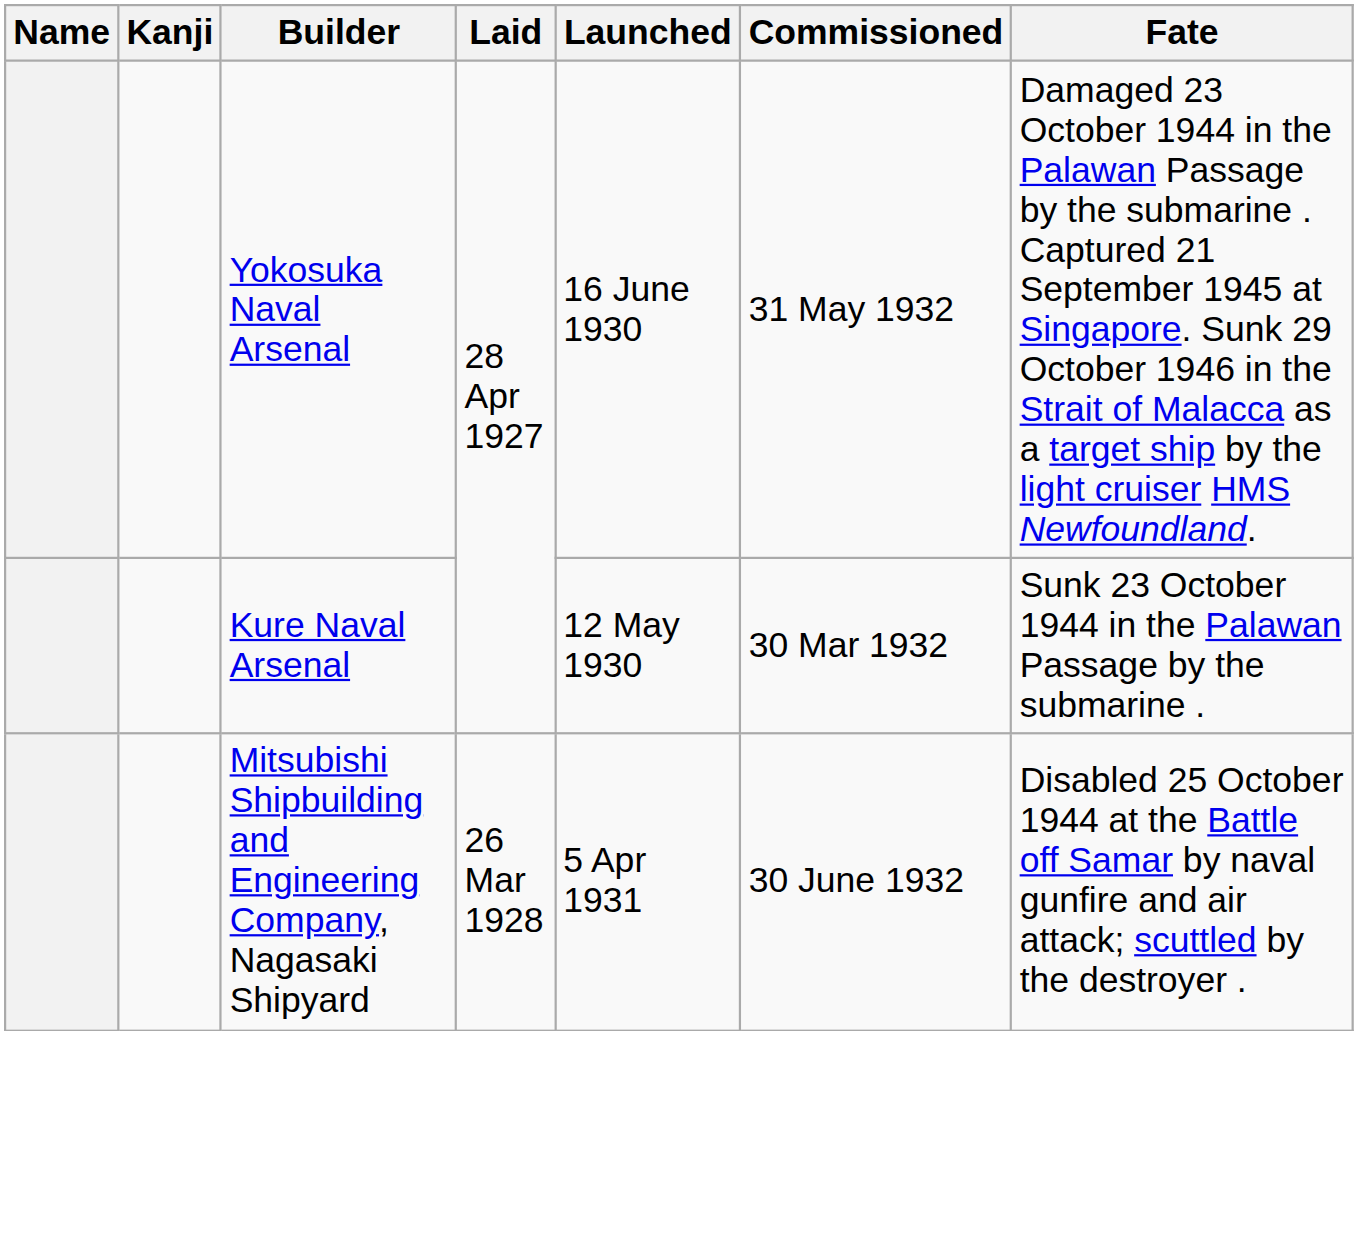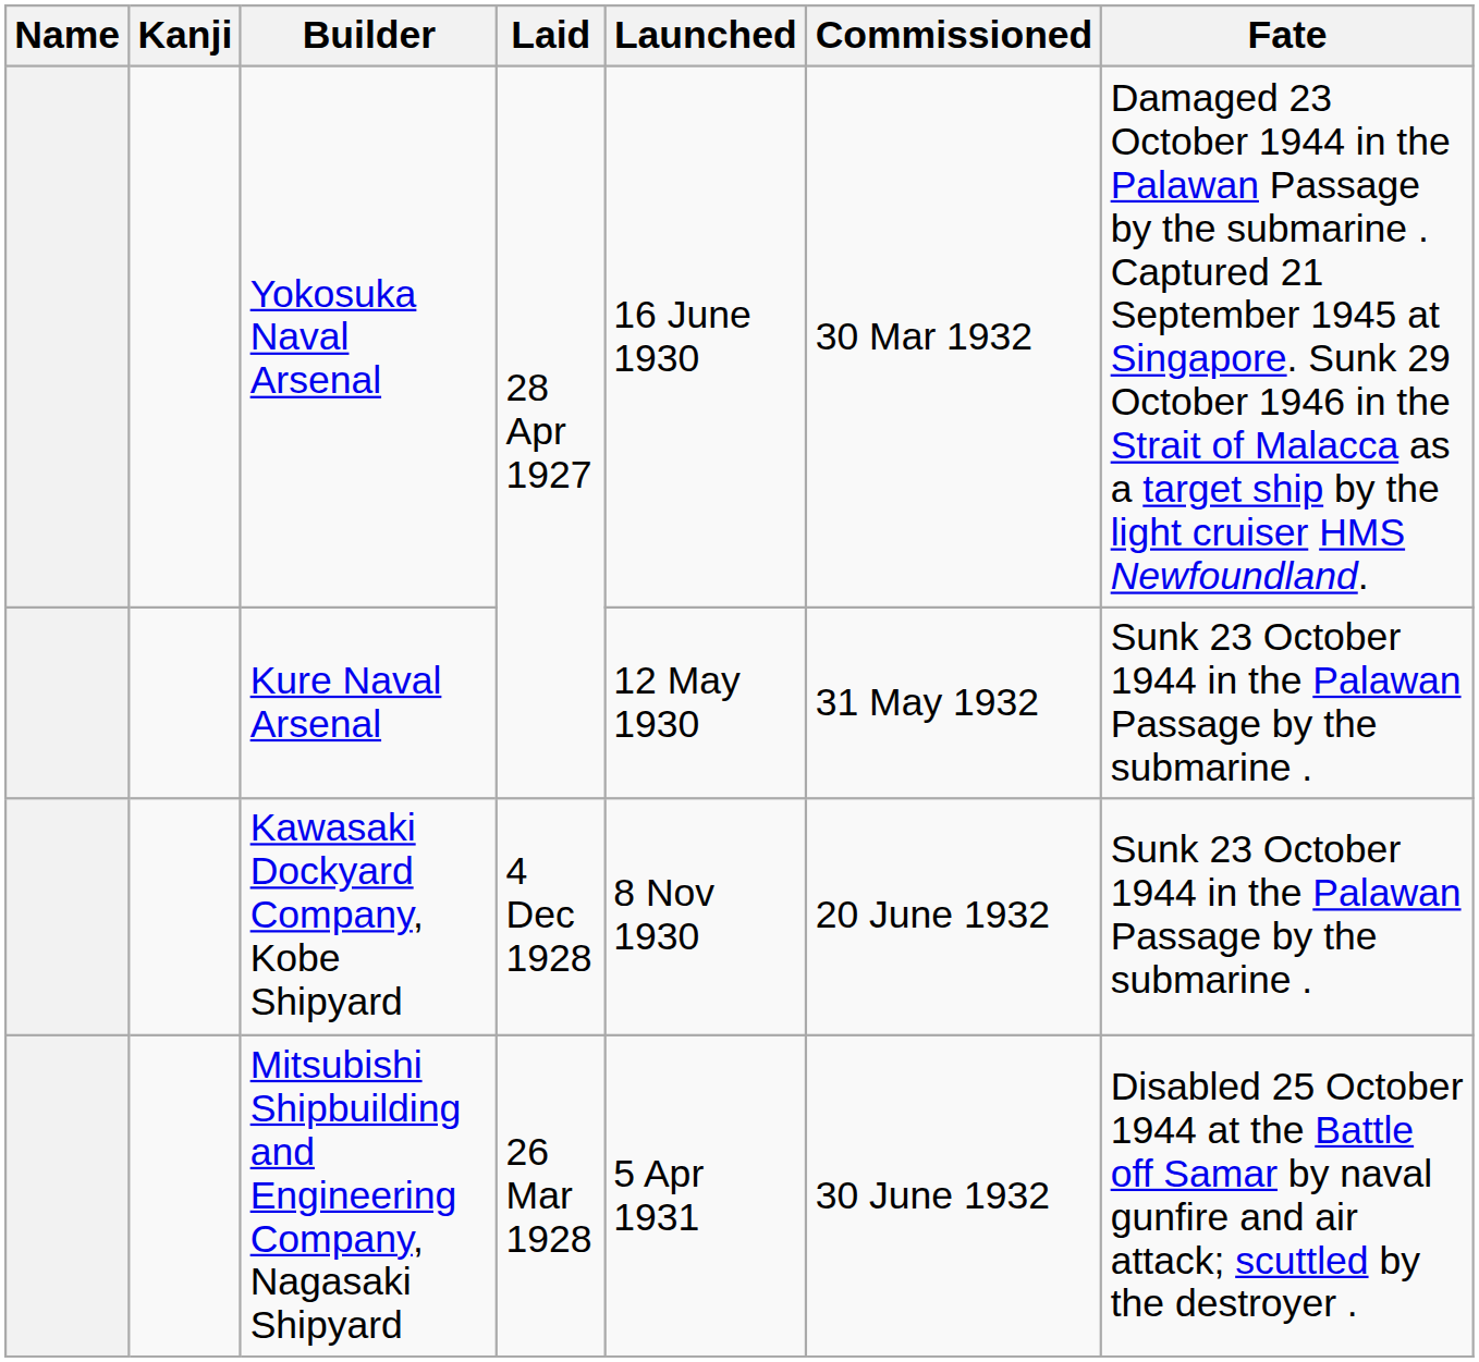Yokosuka Naval Arsenal | Commissioned: 31 May 1932 -> 30 Mar 1932
Kure Naval Arsenal | Commissioned: 30 Mar 1932 -> 31 May 1932
+ row: Kawasaki Dockyard Company, Kobe Shipyard | 4 Dec 1928 | 8 Nov 1930 | 20 June 1932 | Sunk 23 October 1944 in the Palawan Passage by the submarine .
